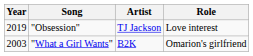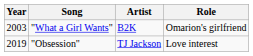rows swapped: "What a Girl Wants" <-> "Obsession"
